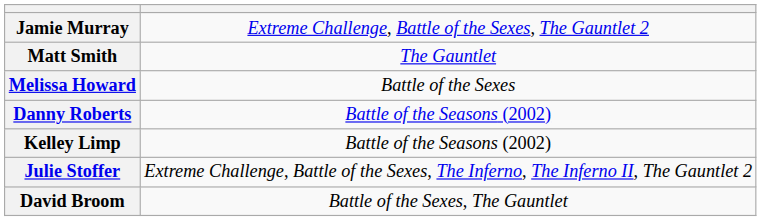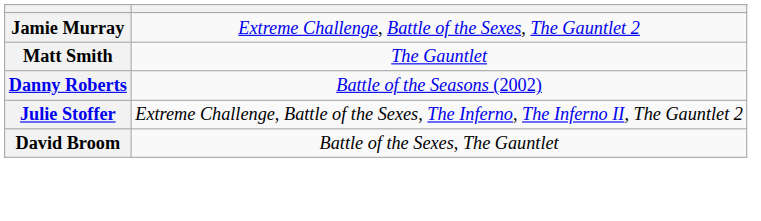- row: Melissa Howard | Battle of the Sexes
- row: Kelley Limp | Battle of the Seasons (2002)
